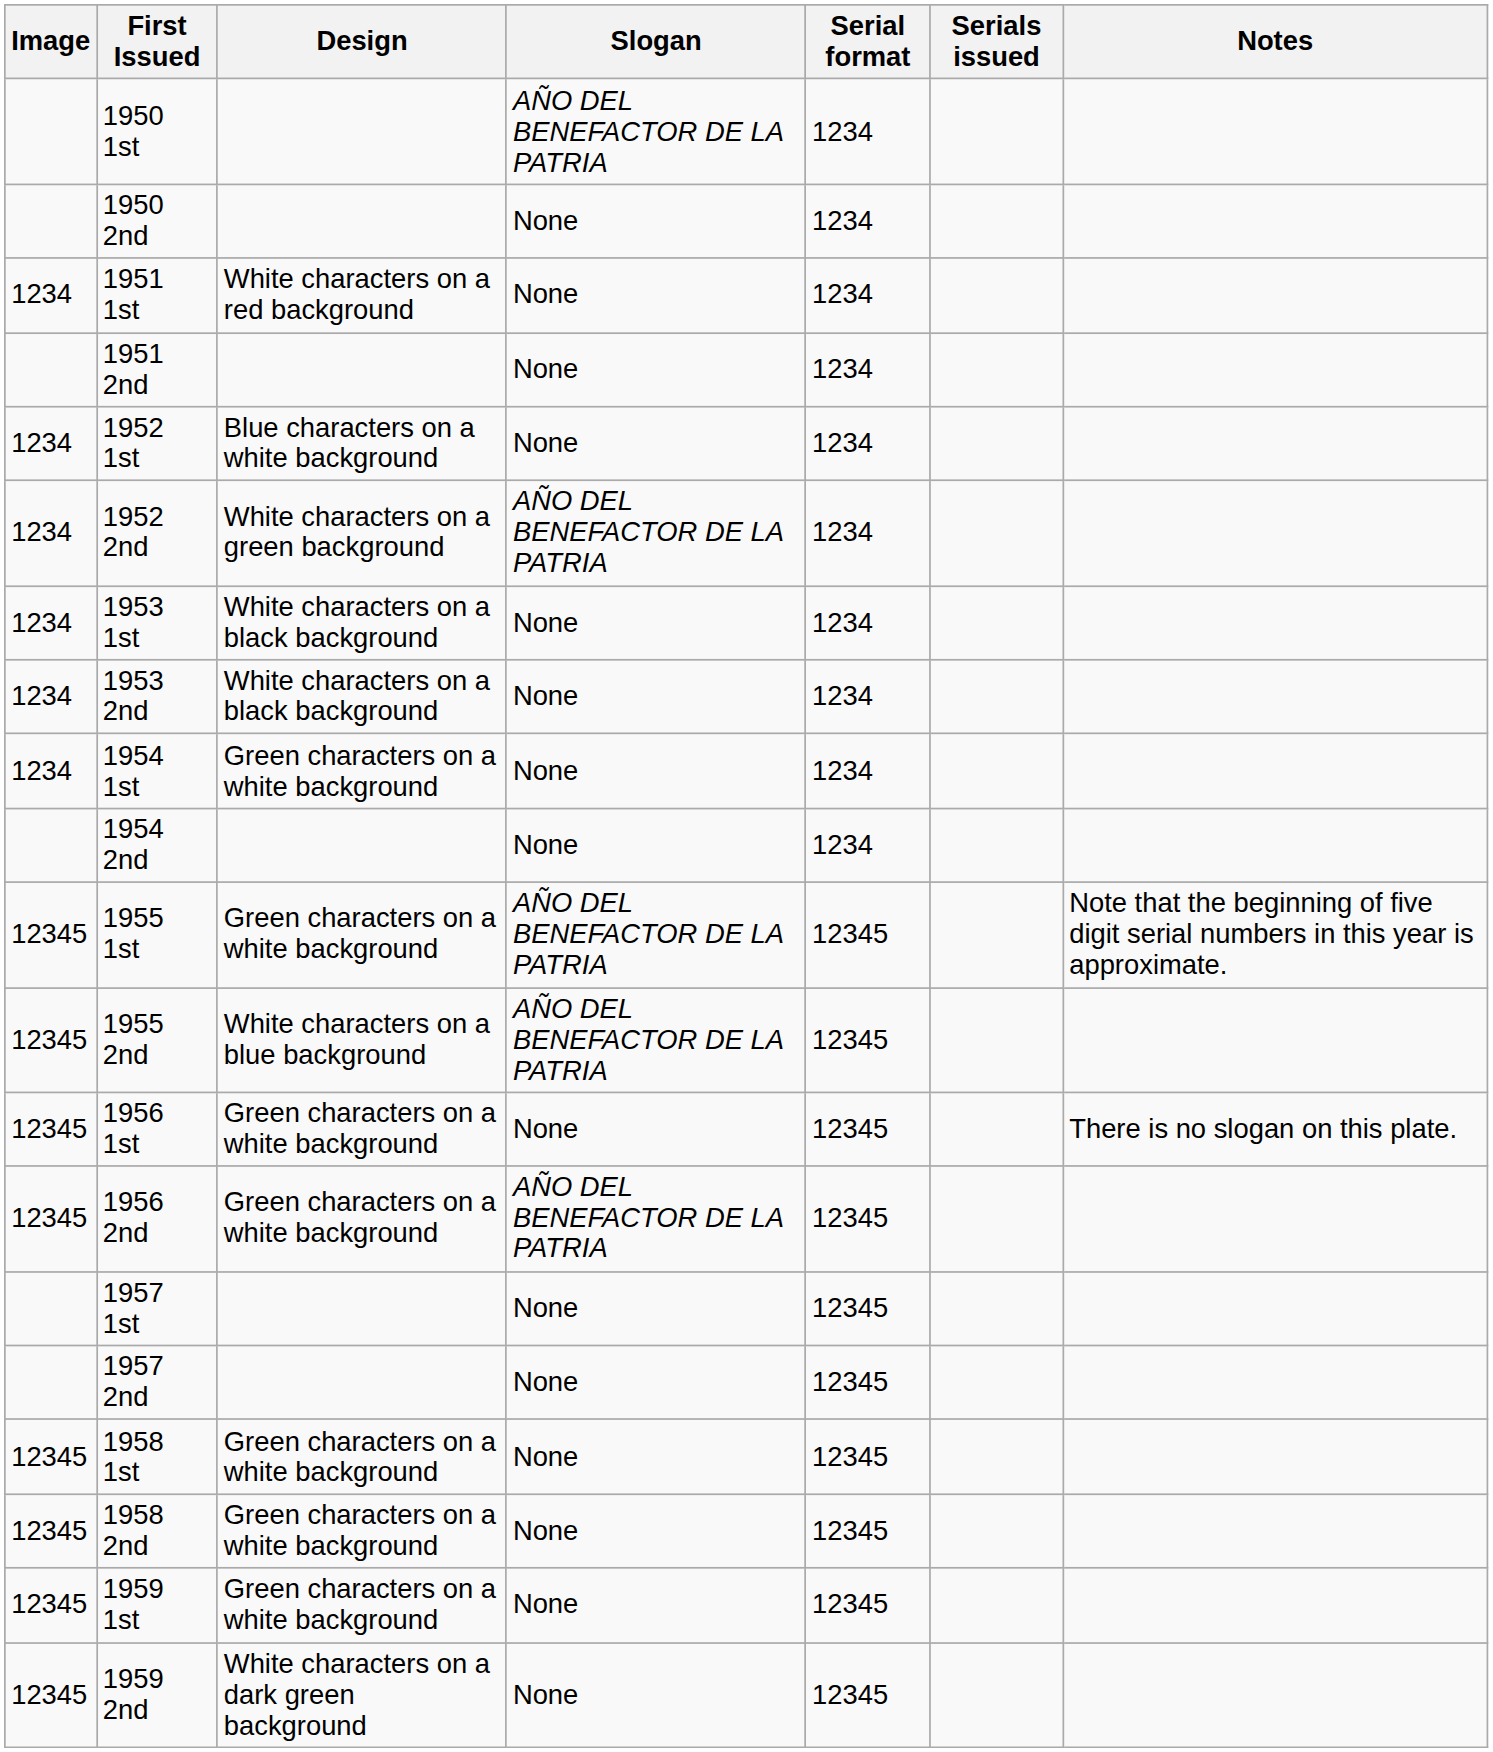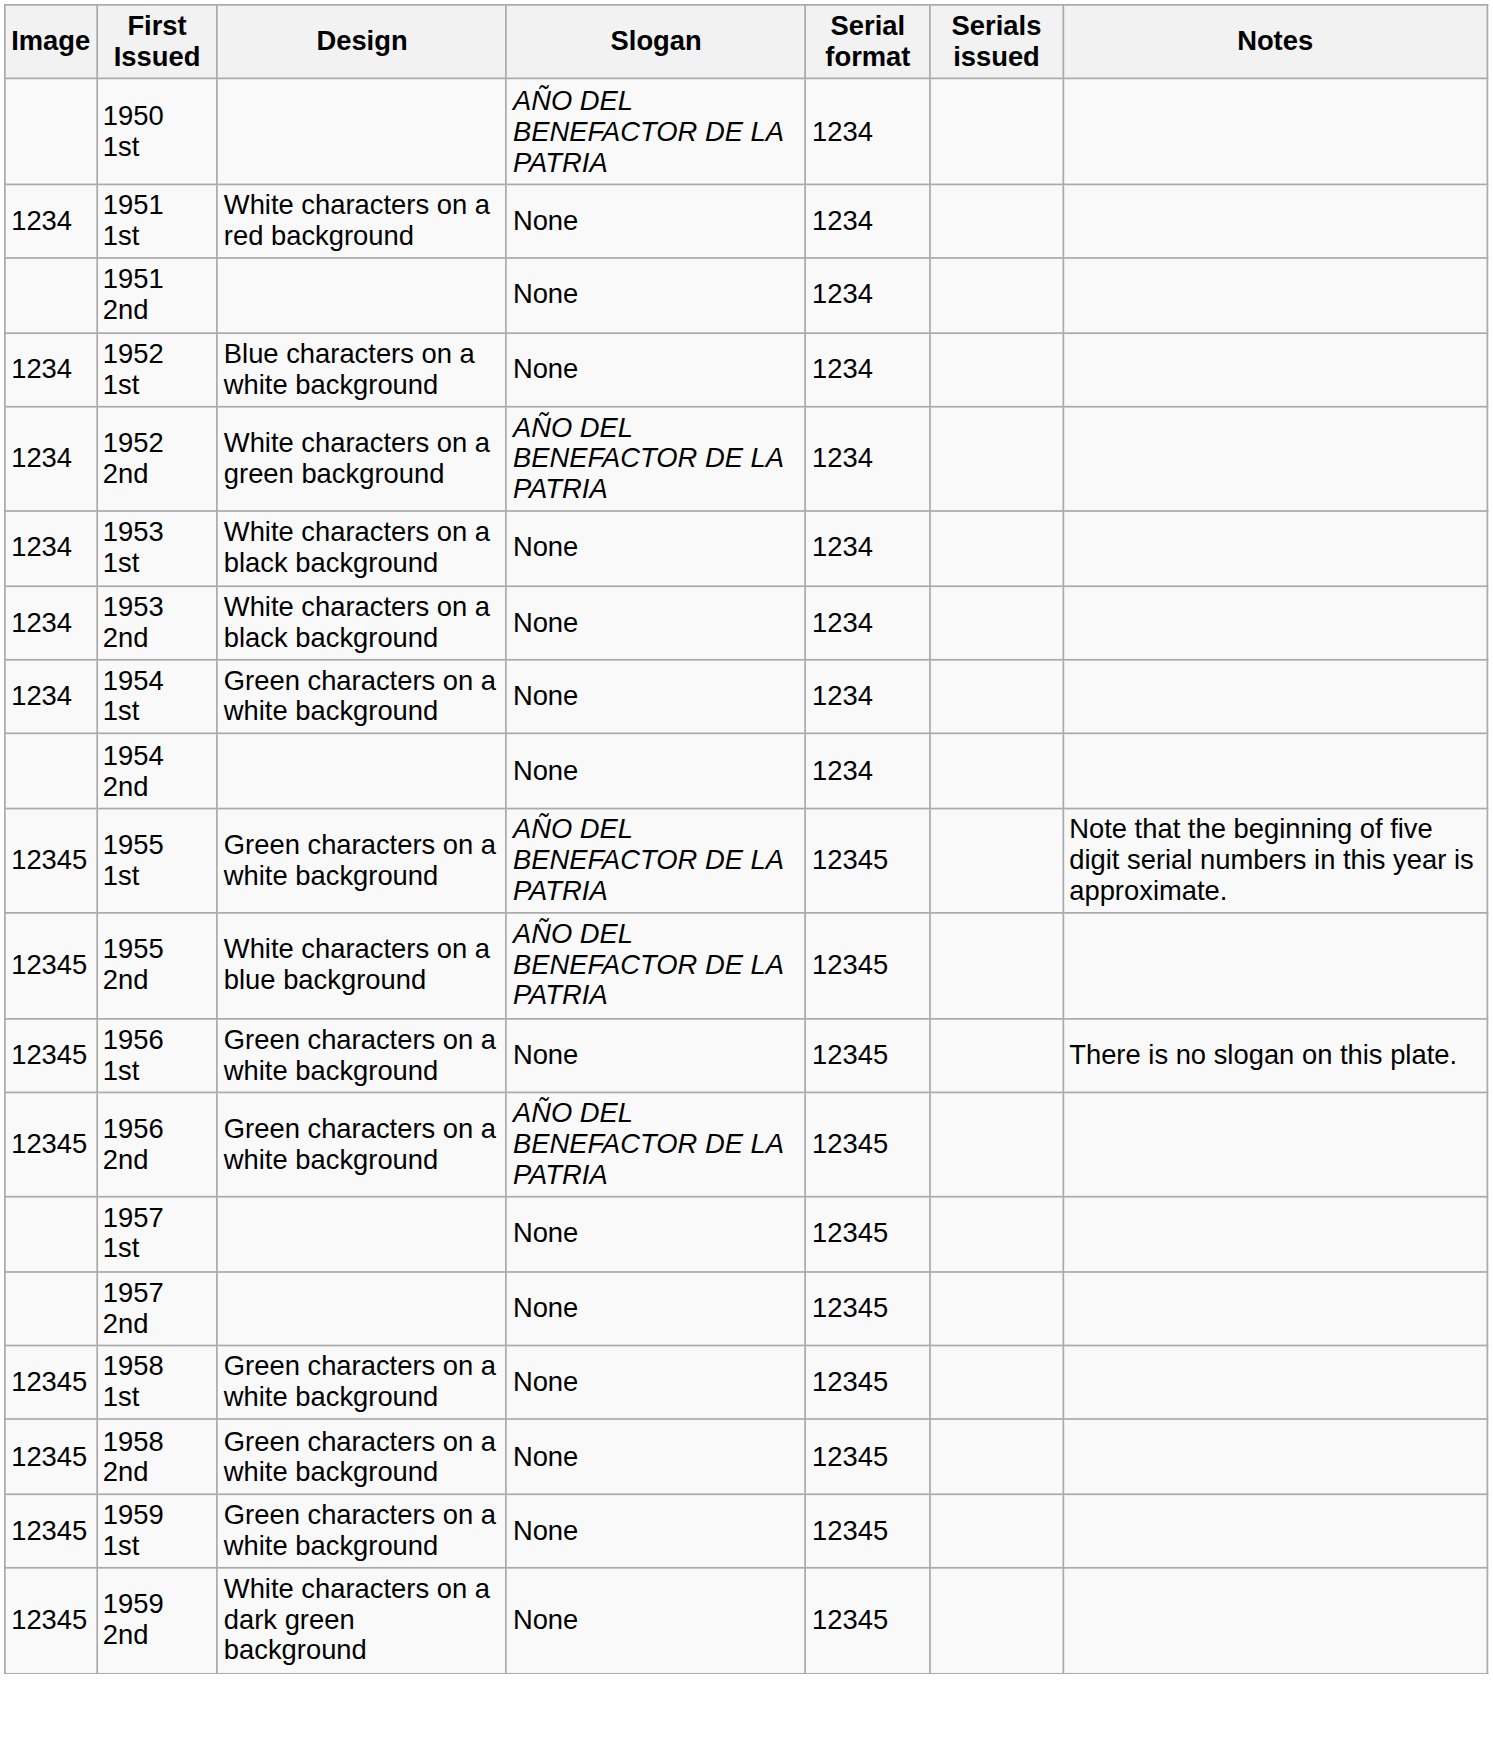- row: 1950 2nd | None | 1234
